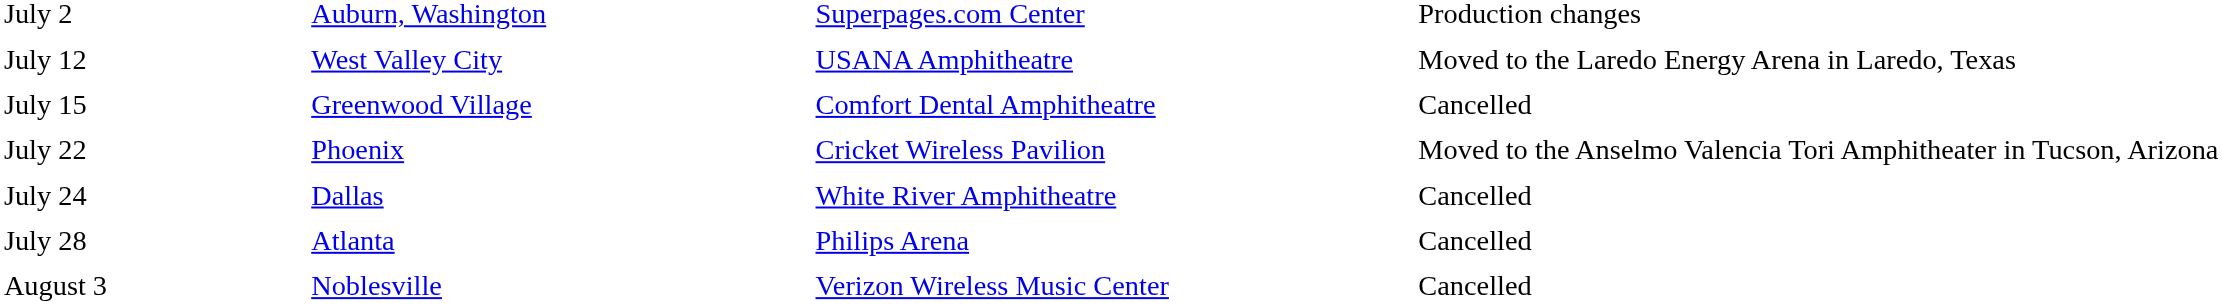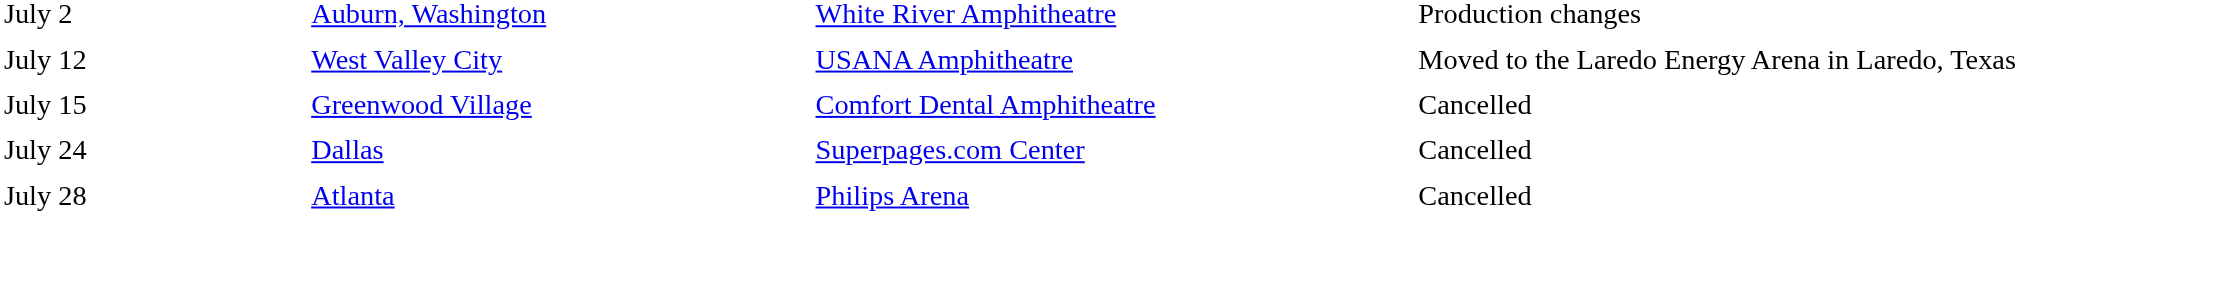July 2 | column 3: Superpages.com Center -> White River Amphitheatre
- row: July 22 | Phoenix | Cricket Wireless Pavilion | Moved to the Anselmo Valencia Tori Amphitheater in Tucson, Arizona
July 24 | column 3: White River Amphitheatre -> Superpages.com Center
- row: August 3 | Noblesville | Verizon Wireless Music Center | Cancelled
